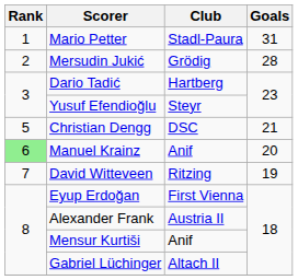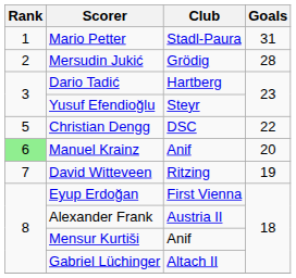Christian Dengg | Goals: 21 -> 22
